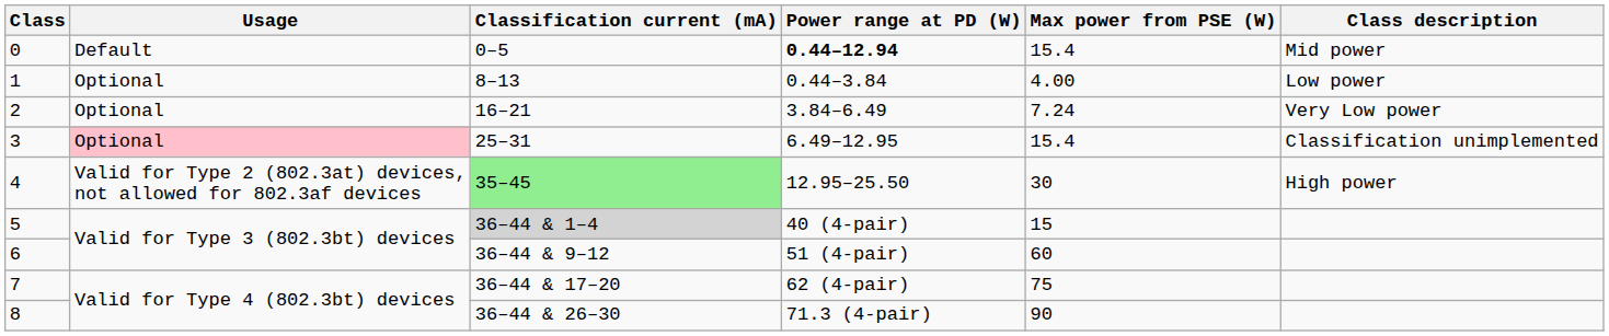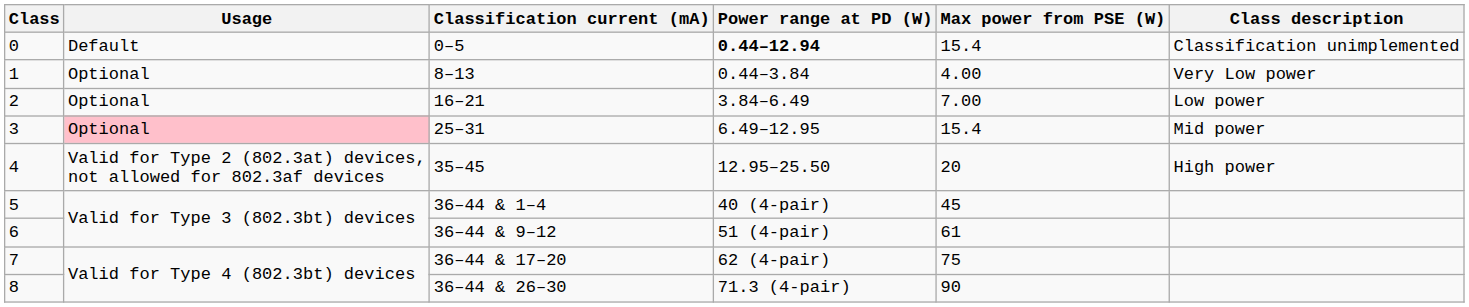0 | Class description: Mid power -> Classification unimplemented
1 | Class description: Low power -> Very Low power
2 | Max power from PSE (W): 7.24 -> 7.00
2 | Class description: Very Low power -> Low power
3 | Class description: Classification unimplemented -> Mid power
4 | Classification current (mA): lightgreen background -> no background
4 | Max power from PSE (W): 30 -> 20
5 | Classification current (mA): lightgrey background -> no background
5 | Max power from PSE (W): 15 -> 45
6 | Max power from PSE (W): 60 -> 61
